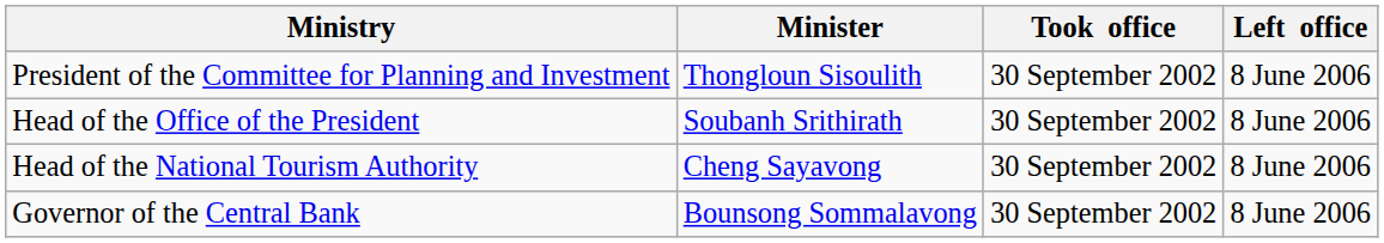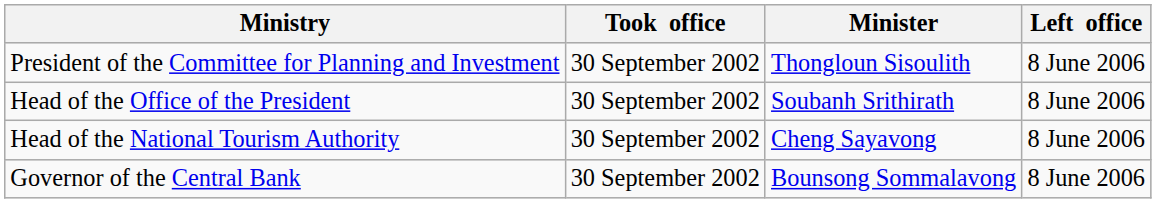columns swapped: Minister <-> Took office
